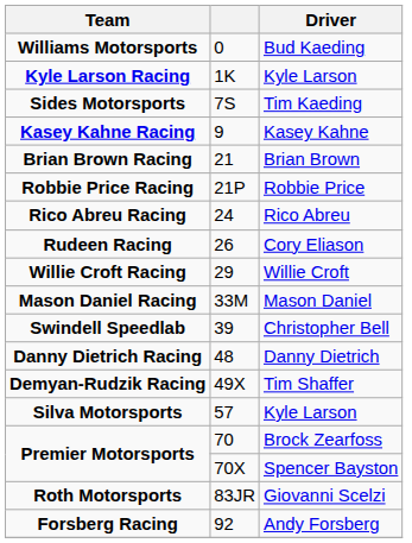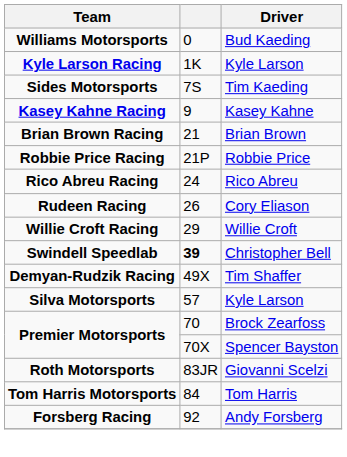- row: Mason Daniel Racing | 33M | Mason Daniel
Swindell Speedlab | column 2: normal -> bold
- row: Danny Dietrich Racing | 48 | Danny Dietrich
+ row: Tom Harris Motorsports | 84 | Tom Harris
